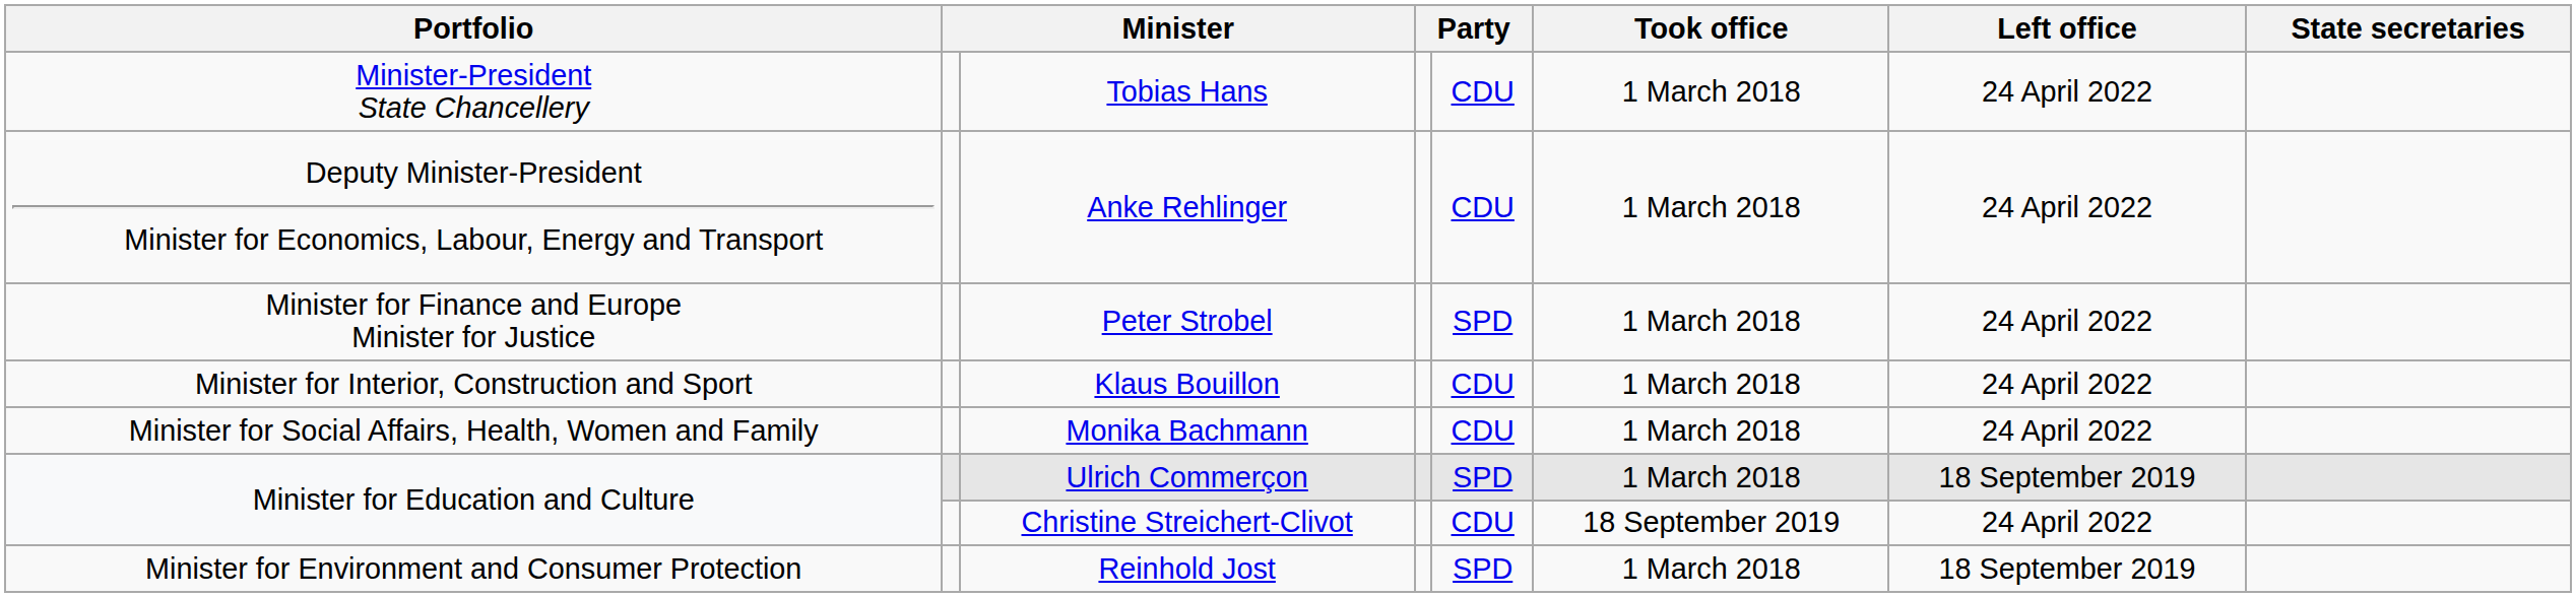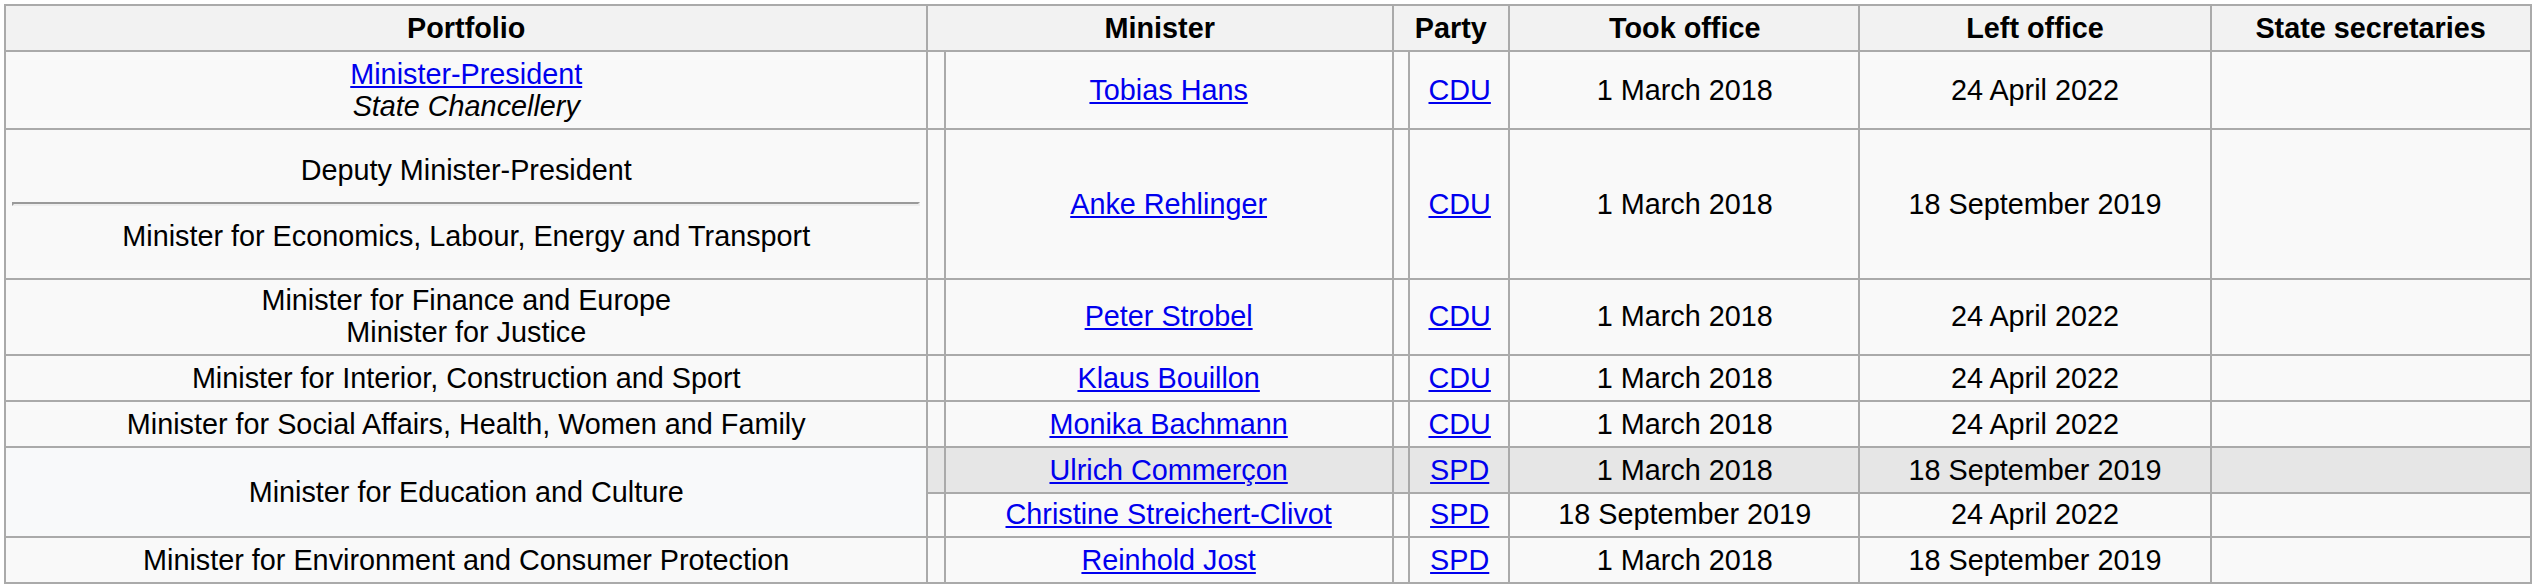Anke Rehlinger | Left office: 24 April 2022 -> 18 September 2019
Peter Strobel | column 5: SPD -> CDU
Christine Streichert-Clivot | column 5: CDU -> SPD
